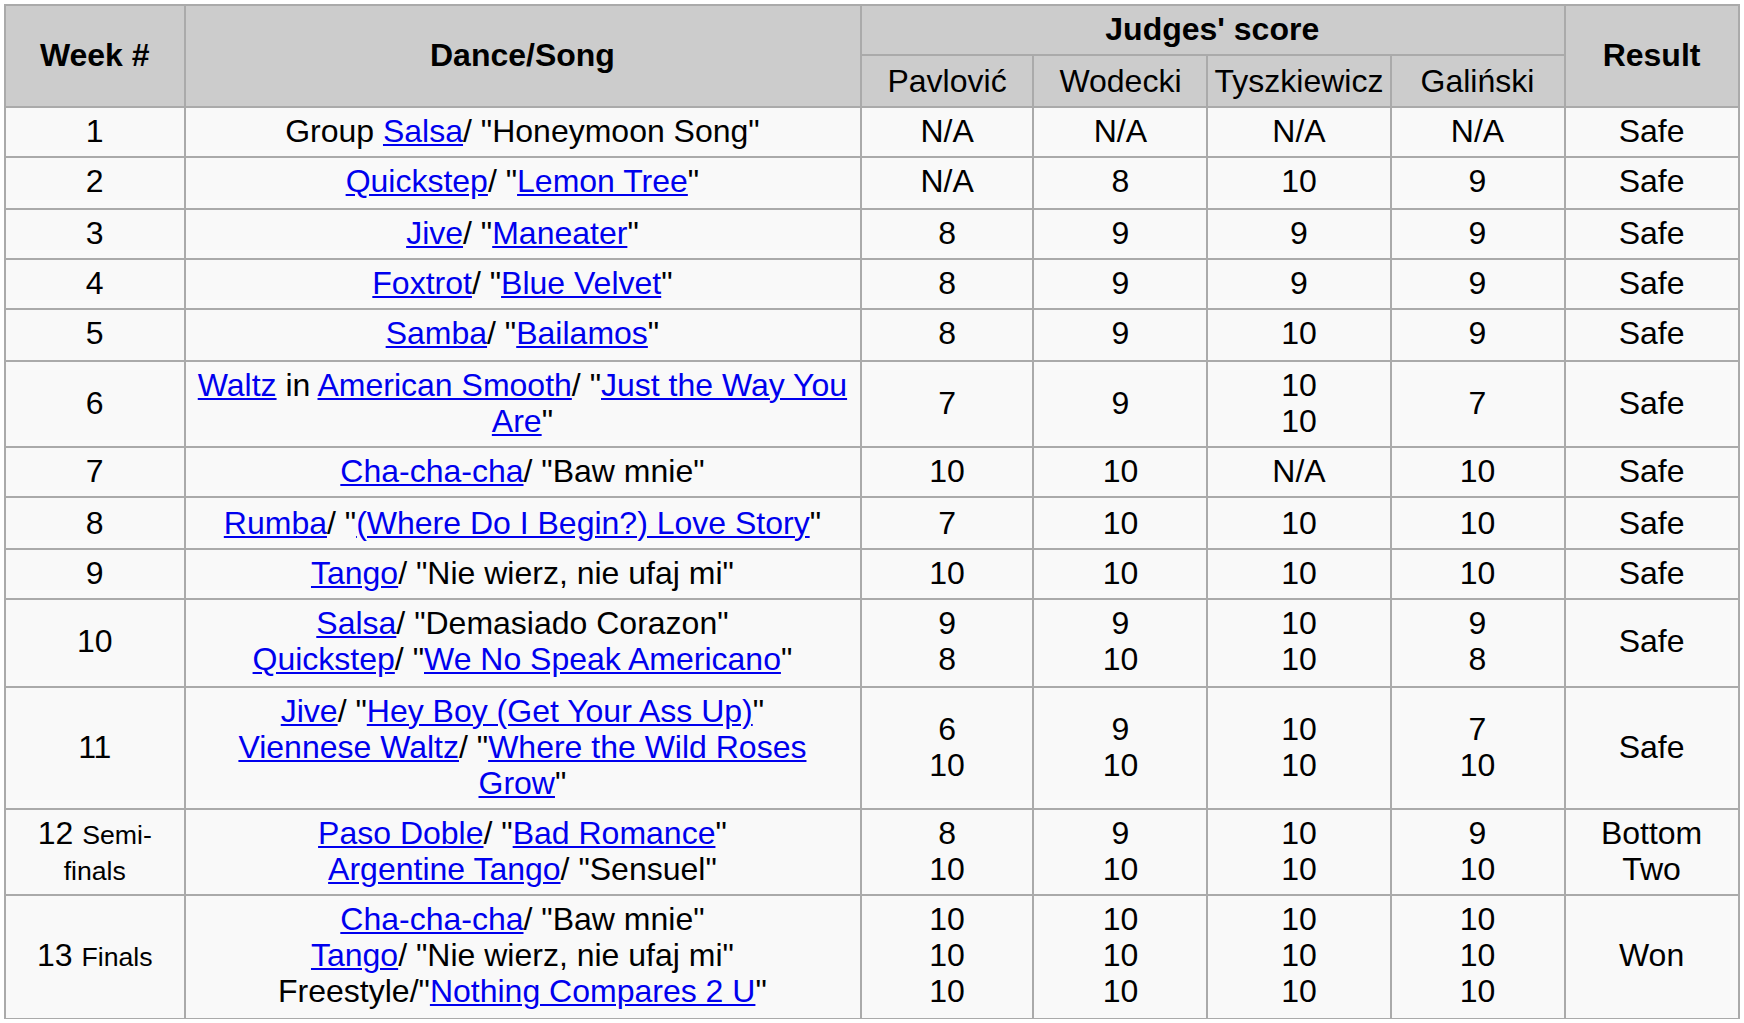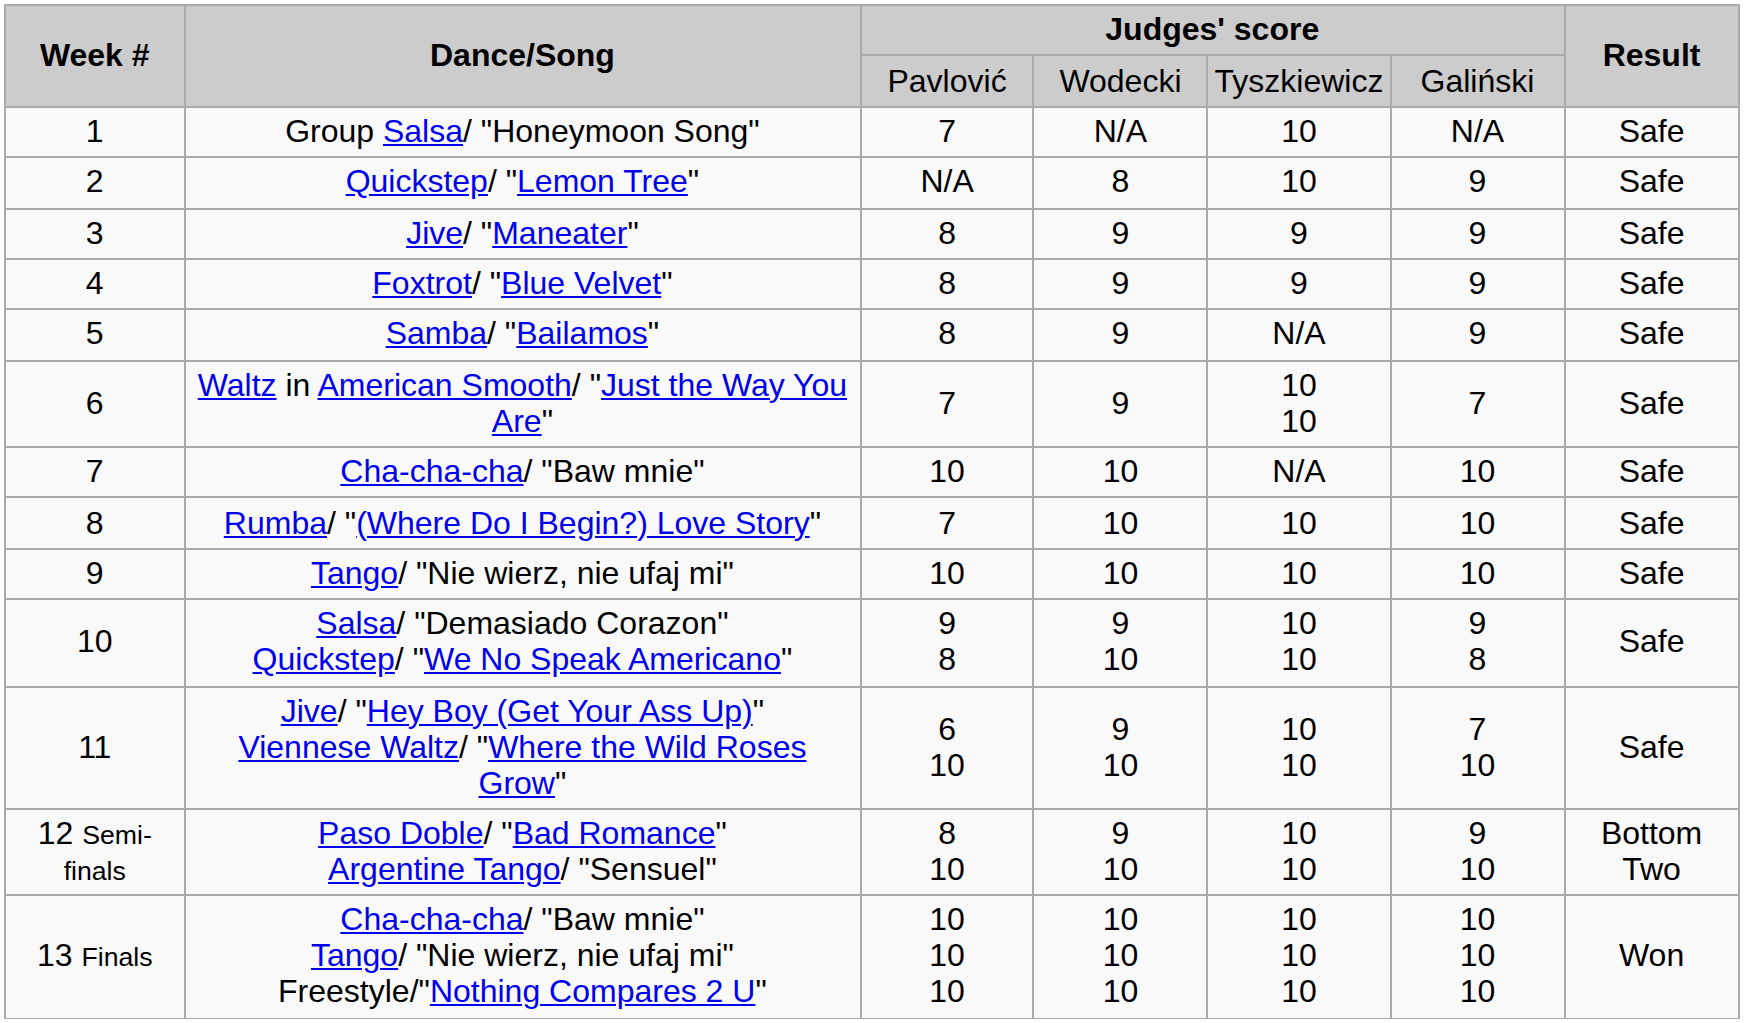Group Salsa/ "Honeymoon Song" | column 3: N/A -> 7
Group Salsa/ "Honeymoon Song" | column 5: N/A -> 10
Samba/ "Bailamos" | column 5: 10 -> N/A
